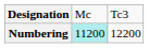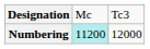Numbering | column 3: 12200 -> 12000
